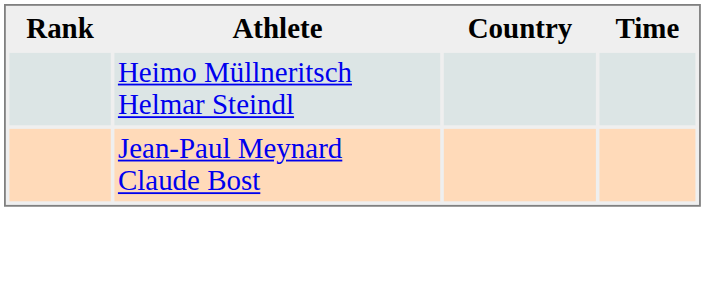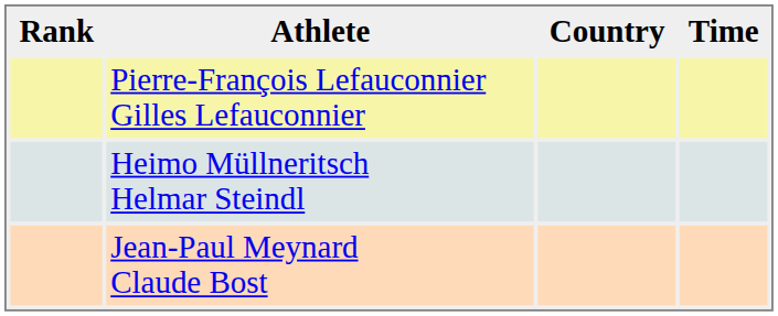+ row: Pierre-François Lefauconnier Gilles Lefauconnier
